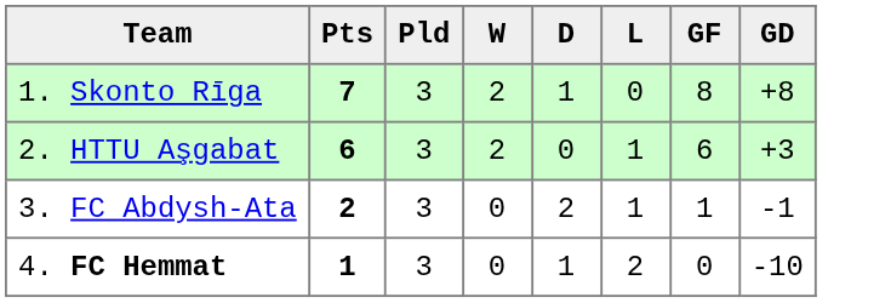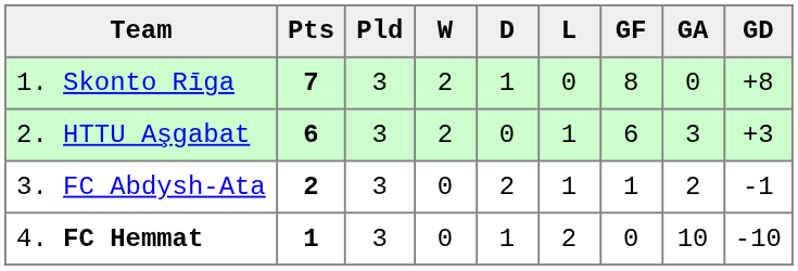+ column: GA | 0 | 3 | 2 | 10
